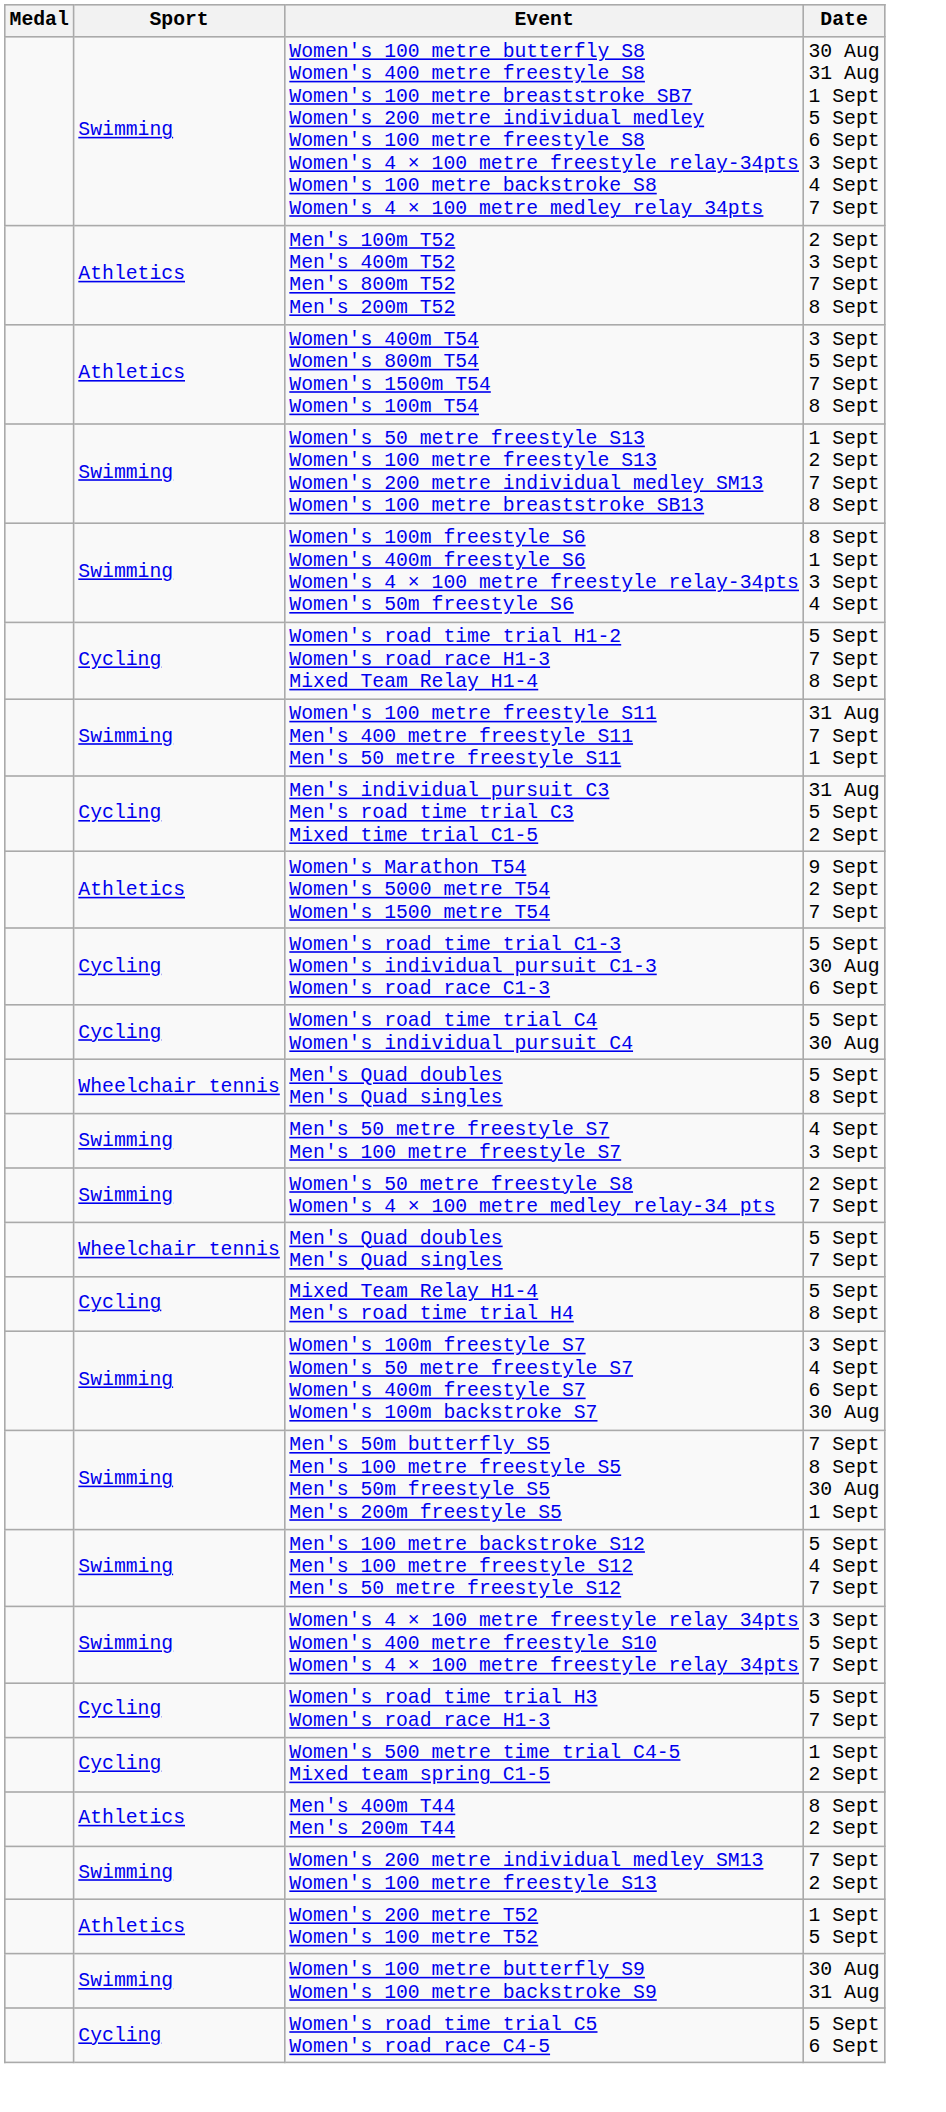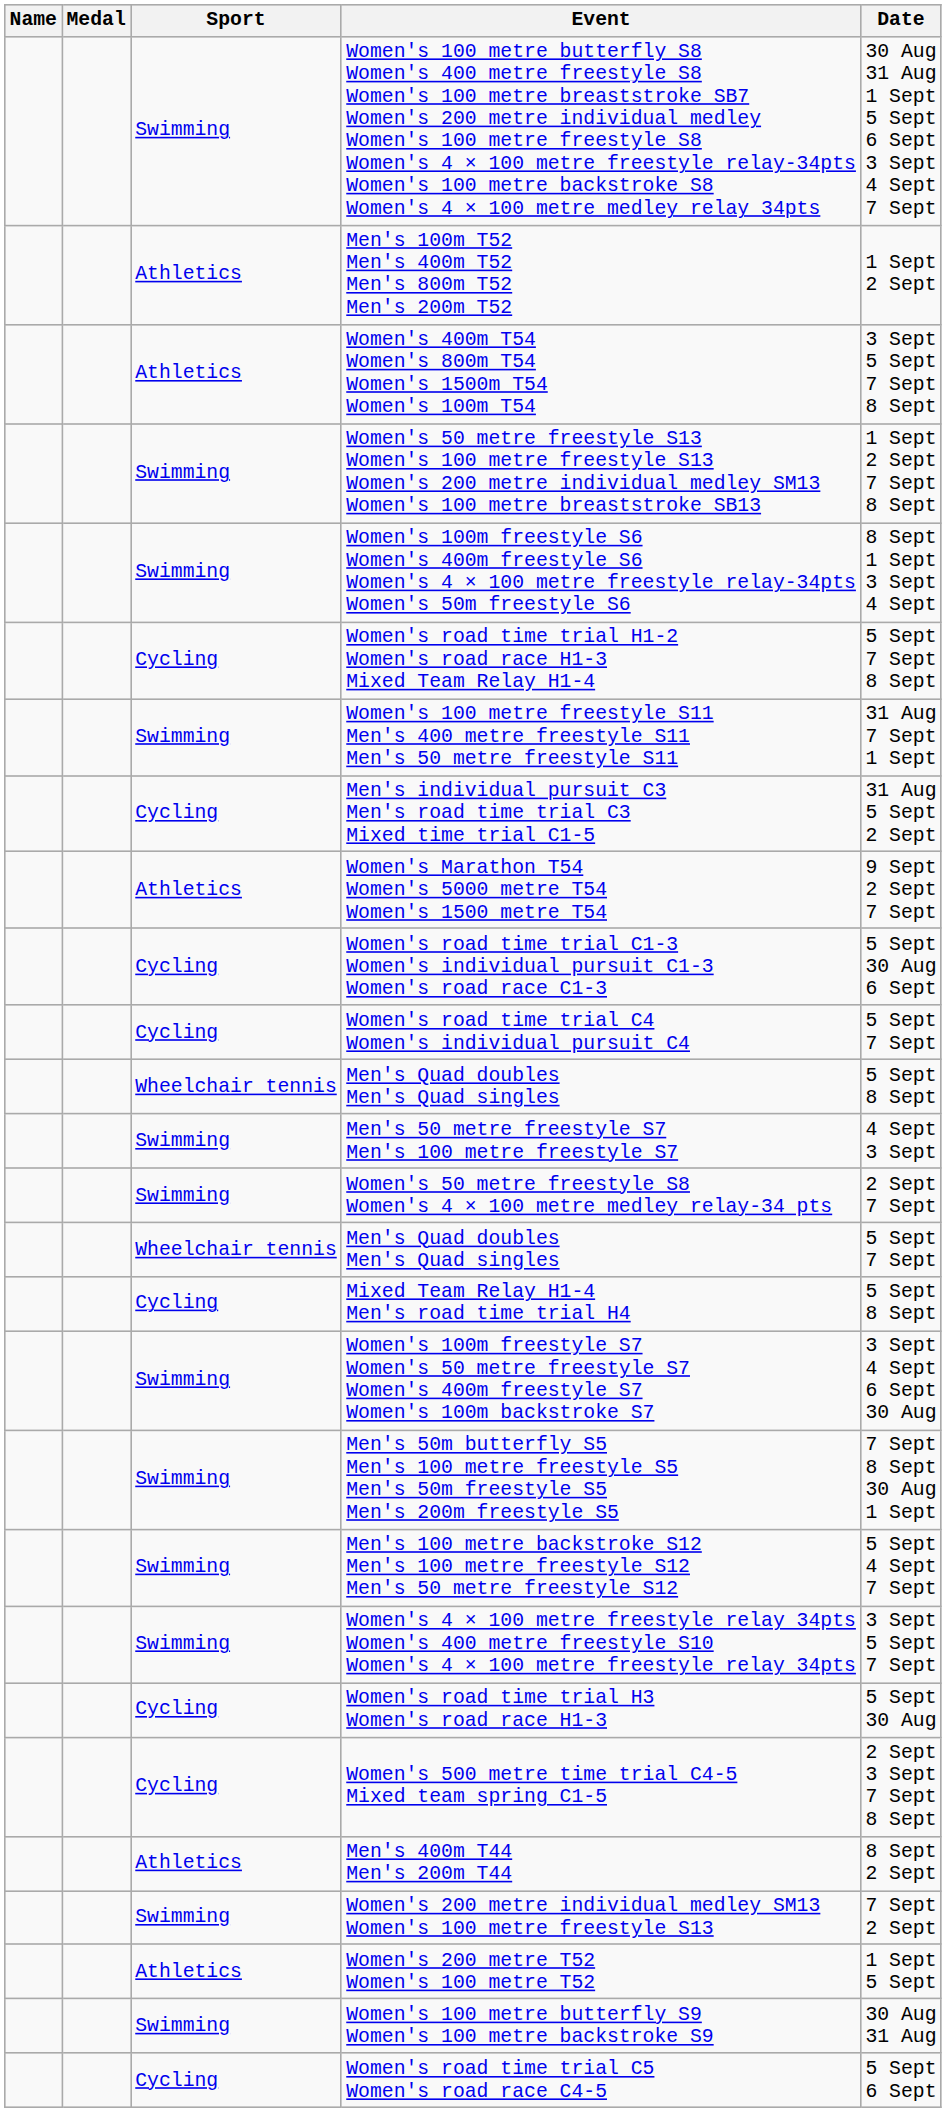+ column: Name
Men's 100m T52 Men's 400m T52 Men's 800m T52 Men's 200m T52 | Date: 2 Sept 3 Sept 7 Sept 8 Sept -> 1 Sept 2 Sept
Women's road time trial C4 Women's individual pursuit C4 | Date: 5 Sept 30 Aug -> 5 Sept 7 Sept
Women's road time trial H3 Women's road race H1-3 | Date: 5 Sept 7 Sept -> 5 Sept 30 Aug
Women's 500 metre time trial C4-5 Mixed team spring C1-5 | Date: 1 Sept 2 Sept -> 2 Sept 3 Sept 7 Sept 8 Sept
